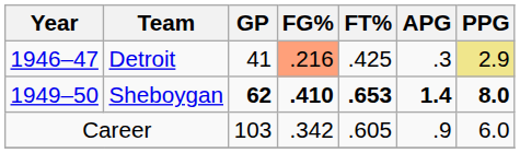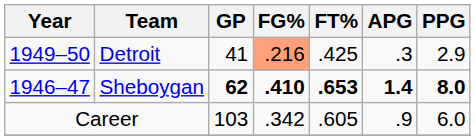Detroit | Year: 1946–47 -> 1949–50
Detroit | PPG: khaki background -> no background
Sheboygan | Year: 1949–50 -> 1946–47
